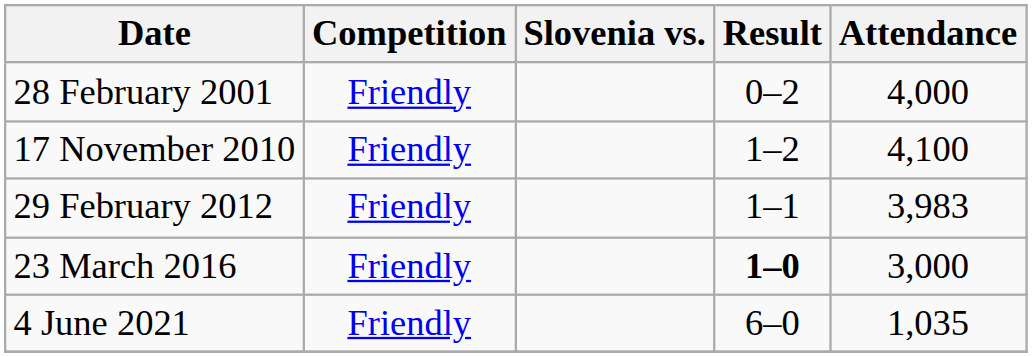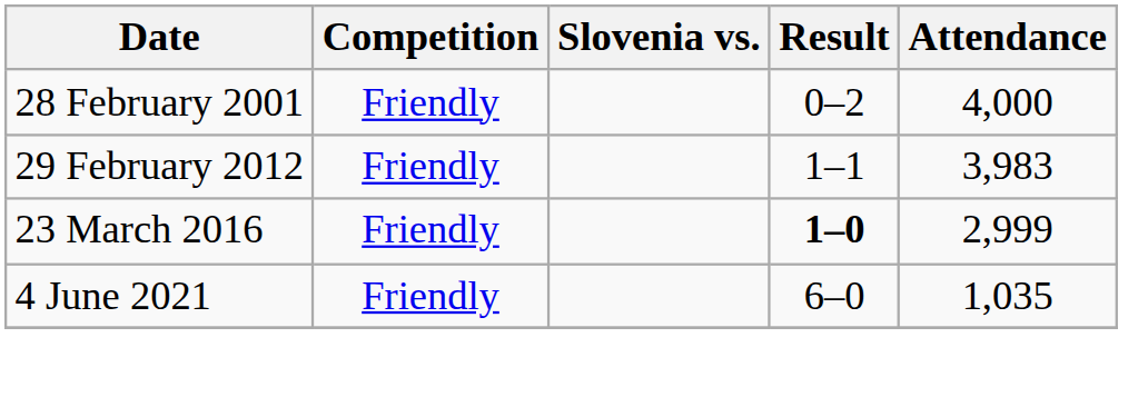- row: 17 November 2010 | Friendly | 1–2 | 4,100
23 March 2016 | Attendance: 3,000 -> 2,999
